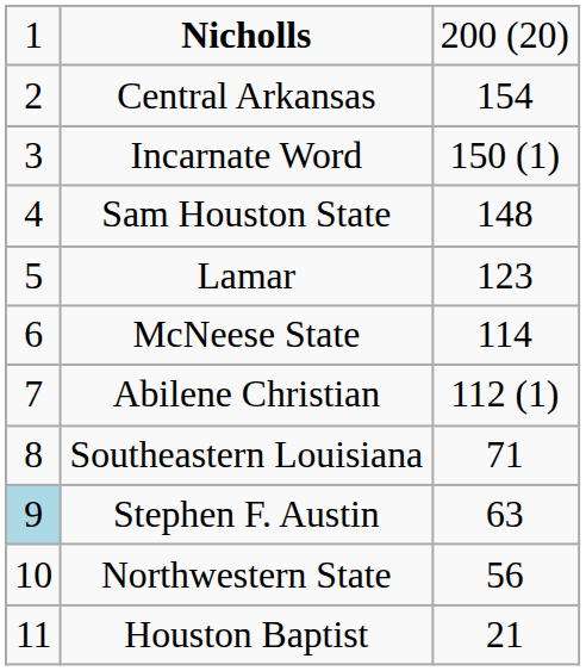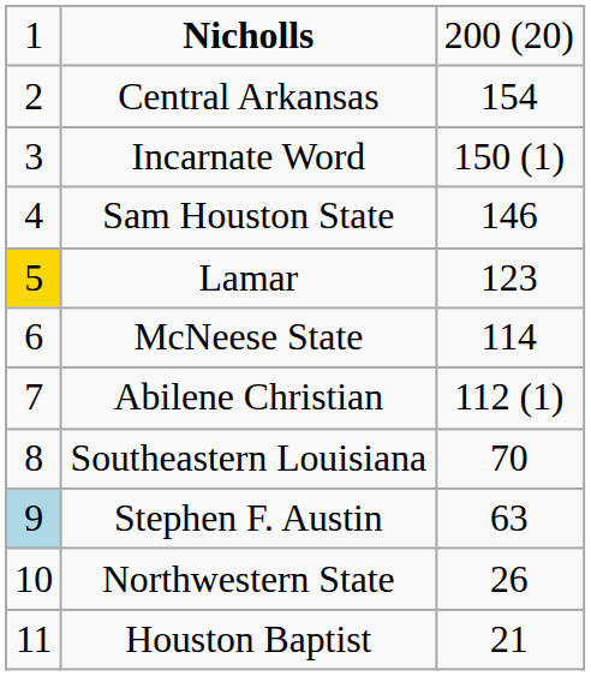Sam Houston State | column 3: 148 -> 146
Lamar | column 1: no background -> gold background
Southeastern Louisiana | column 3: 71 -> 70
Northwestern State | column 3: 56 -> 26
